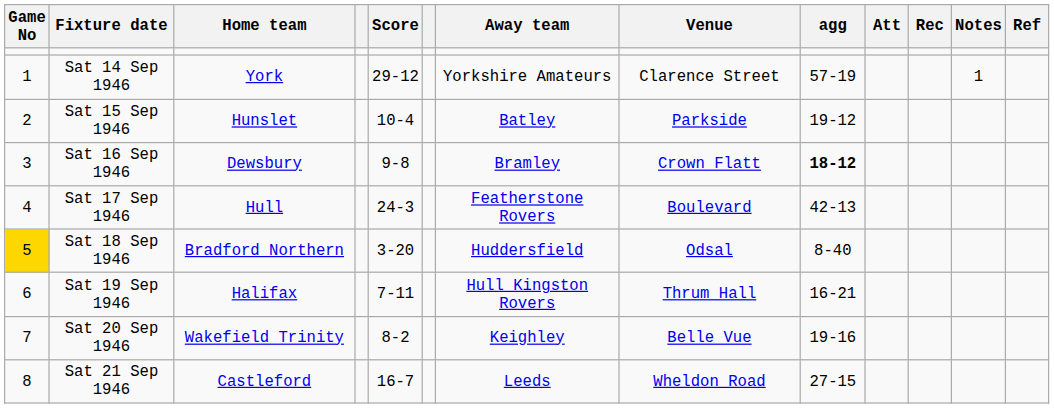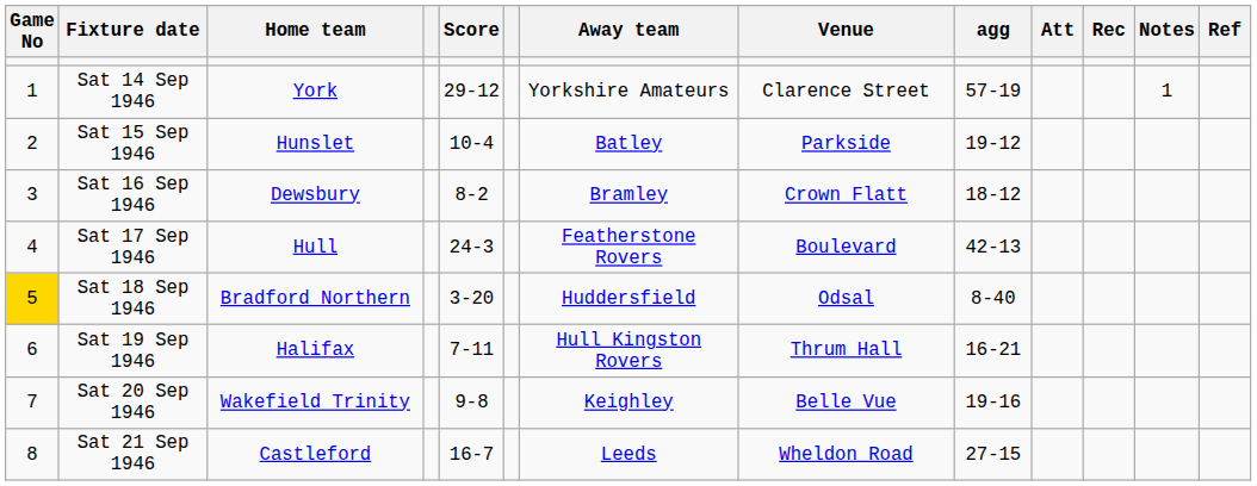Sat 16 Sep 1946 | Score: 9-8 -> 8-2
Sat 16 Sep 1946 | agg: bold -> normal
Sat 20 Sep 1946 | Score: 8-2 -> 9-8
